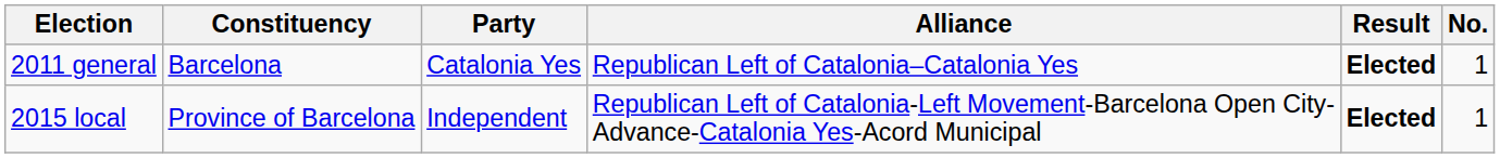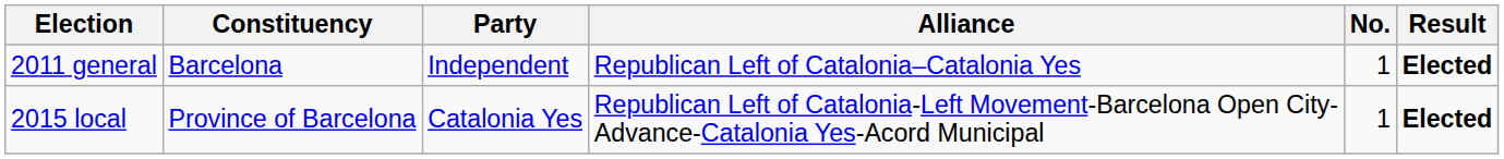columns swapped: No. <-> Result
2011 general | Party: Catalonia Yes -> Independent
2015 local | Party: Independent -> Catalonia Yes
